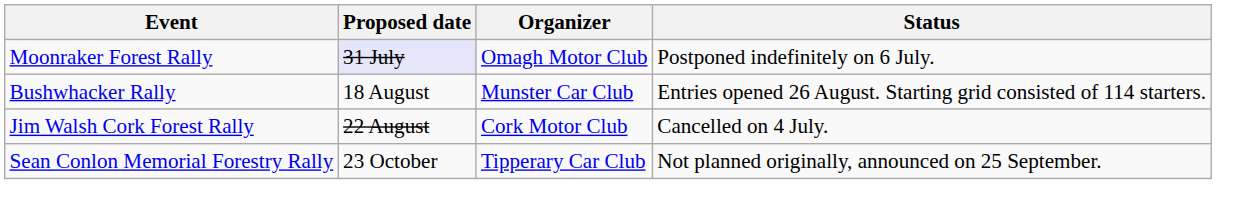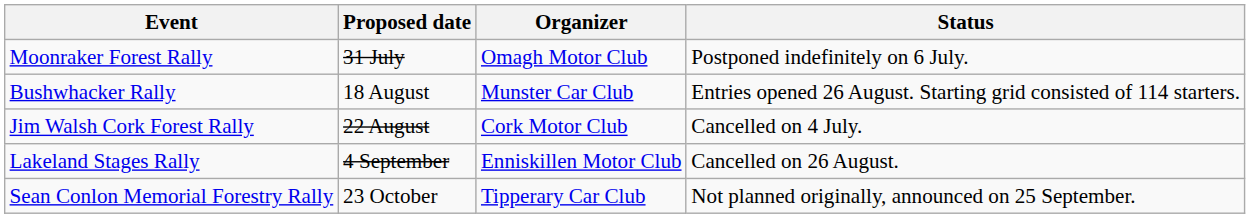Moonraker Forest Rally | Proposed date: lavender background -> no background
+ row: Lakeland Stages Rally | 4 September | Enniskillen Motor Club | Cancelled on 26 August.
